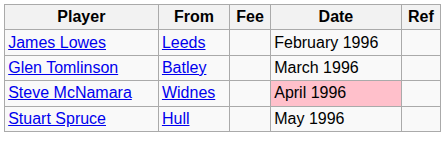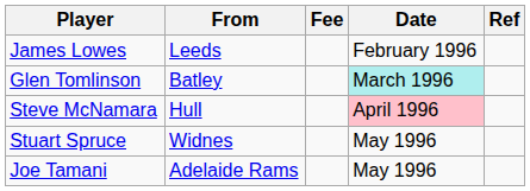Glen Tomlinson | Date: no background -> paleturquoise background
Steve McNamara | From: Widnes -> Hull
Stuart Spruce | From: Hull -> Widnes
+ row: Joe Tamani | Adelaide Rams | May 1996
